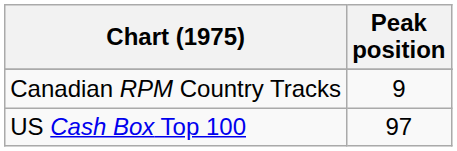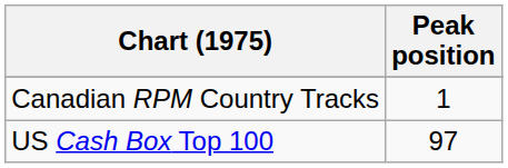Canadian RPM Country Tracks | Peak position: 9 -> 1
